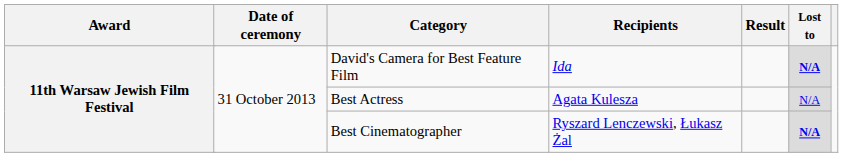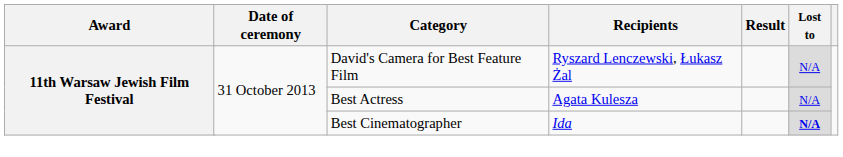David's Camera for Best Feature Film | Recipients: Ida -> Ryszard Lenczewski, Łukasz Żal
David's Camera for Best Feature Film | Lost to: bold -> normal
Best Cinematographer | Recipients: Ryszard Lenczewski, Łukasz Żal -> Ida
